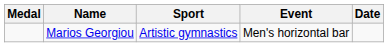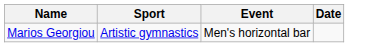- column: Medal
